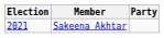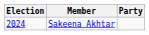Sakeena Akhtar | Election: 2021 -> 2024
